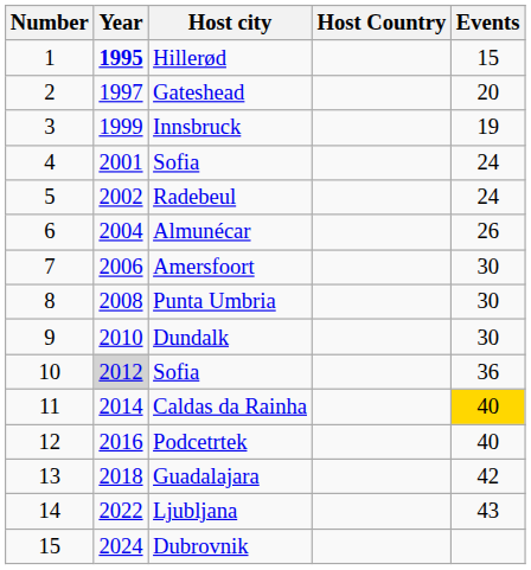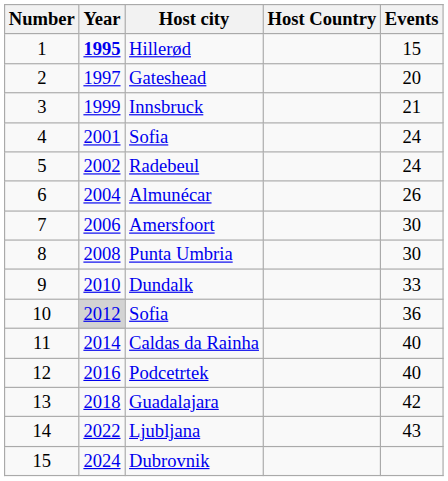Innsbruck | Events: 19 -> 21
Dundalk | Events: 30 -> 33
Caldas da Rainha | Events: gold background -> no background
